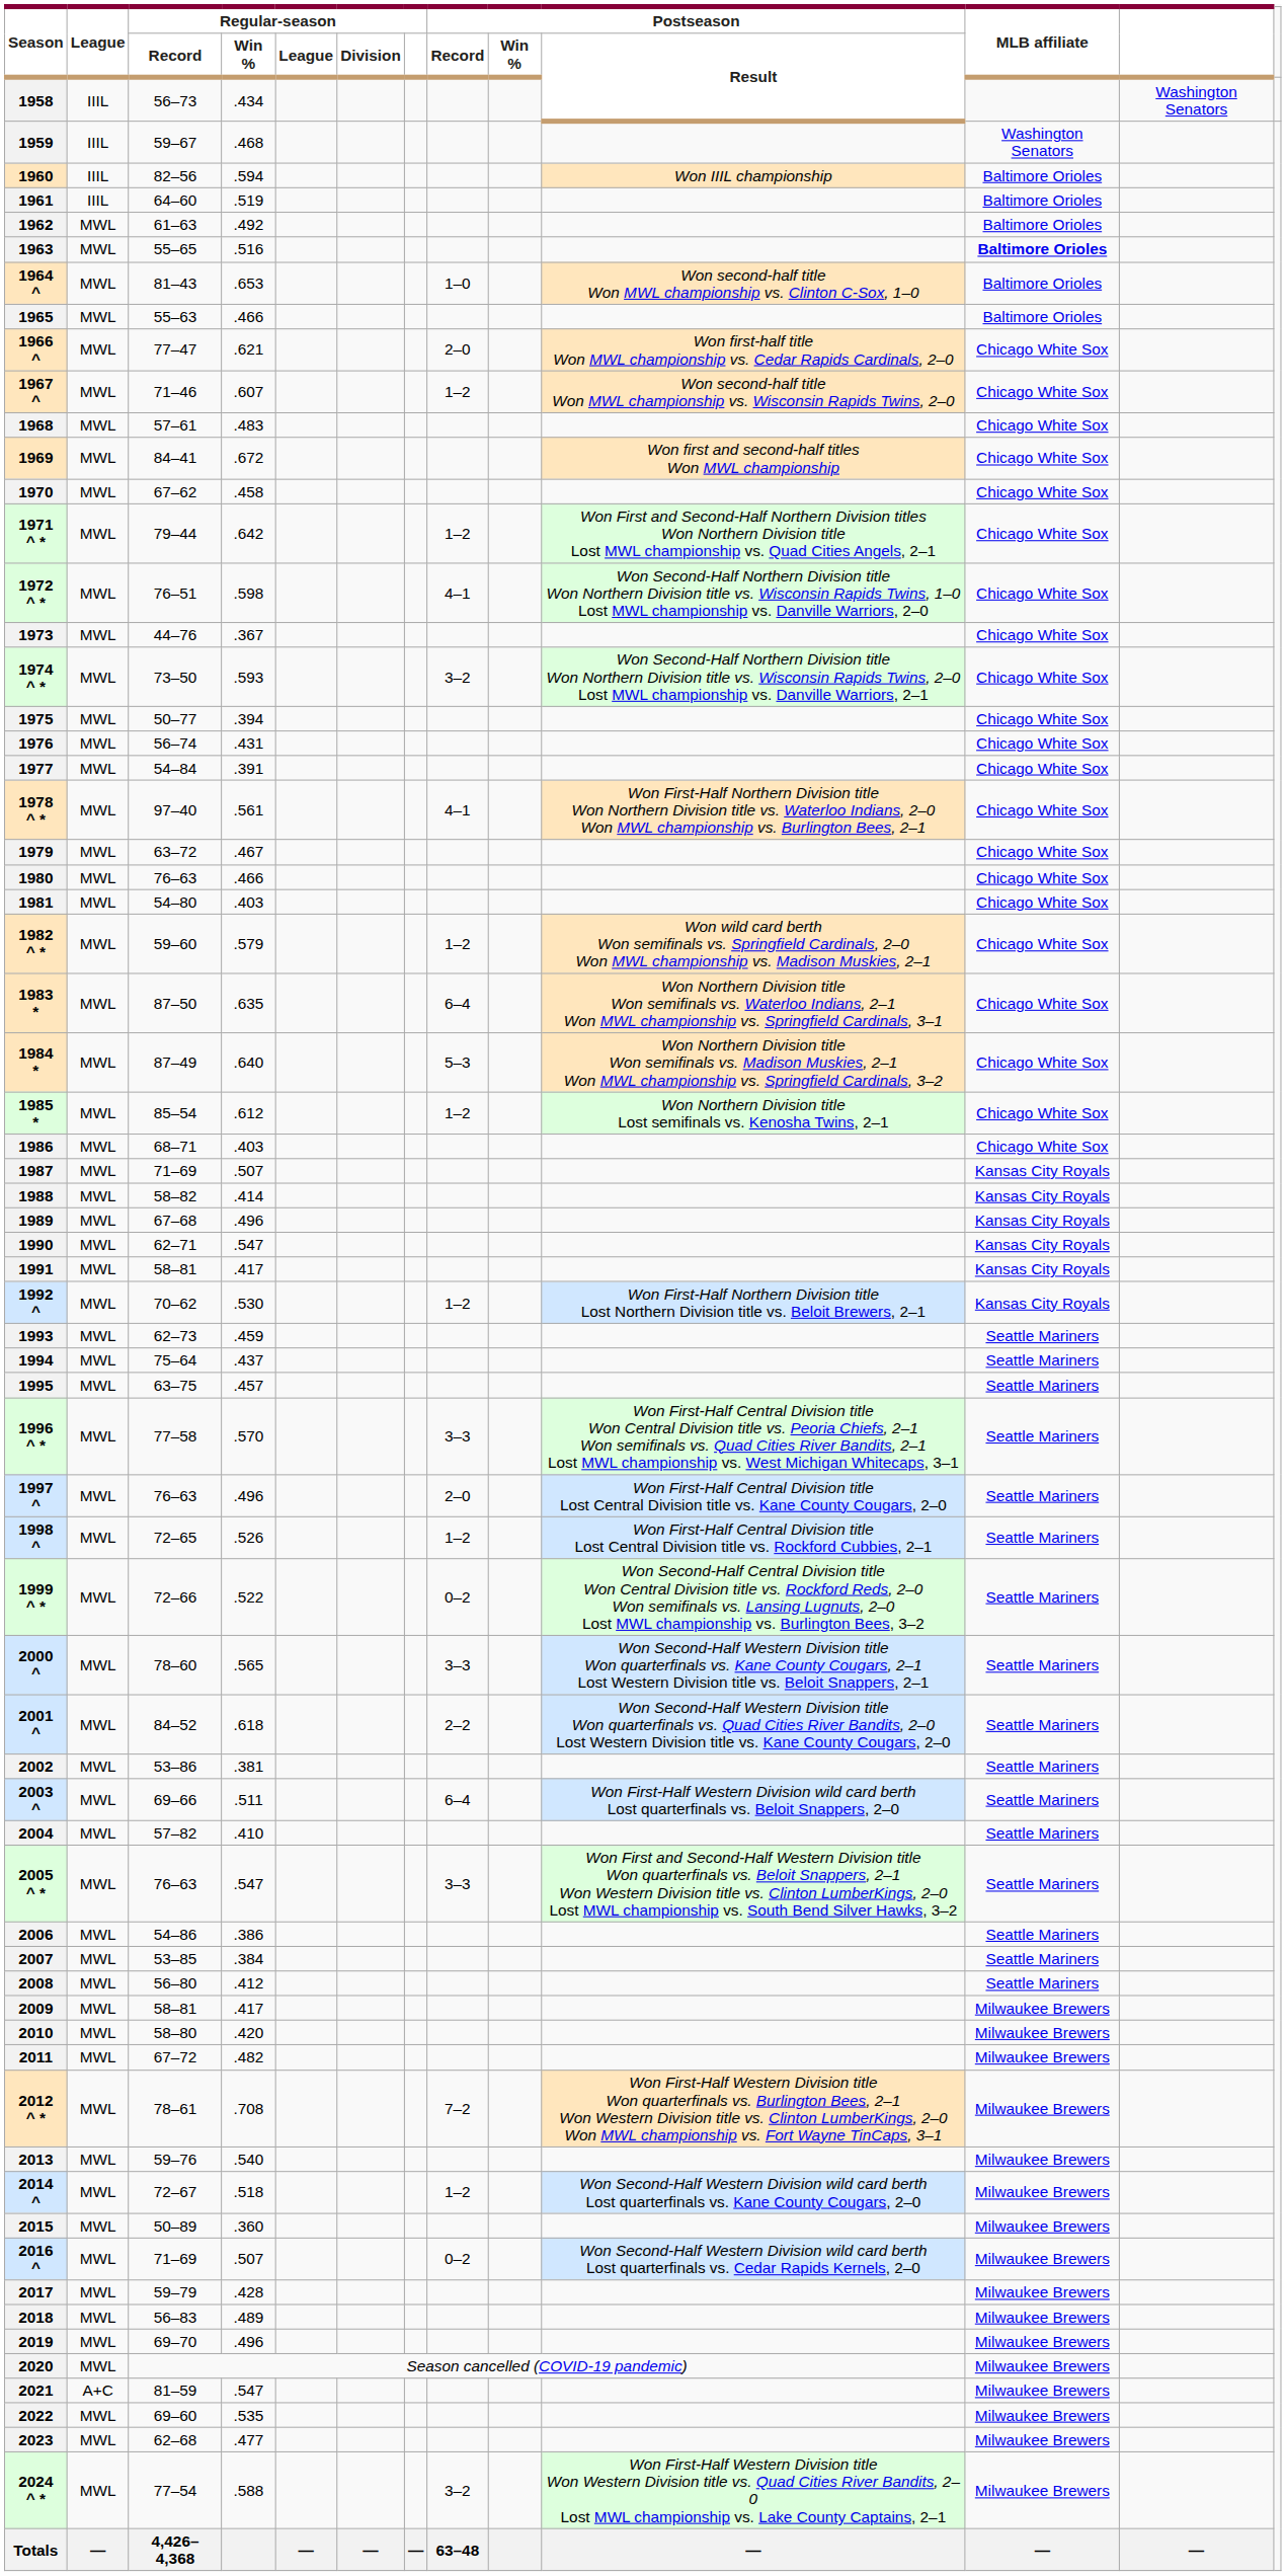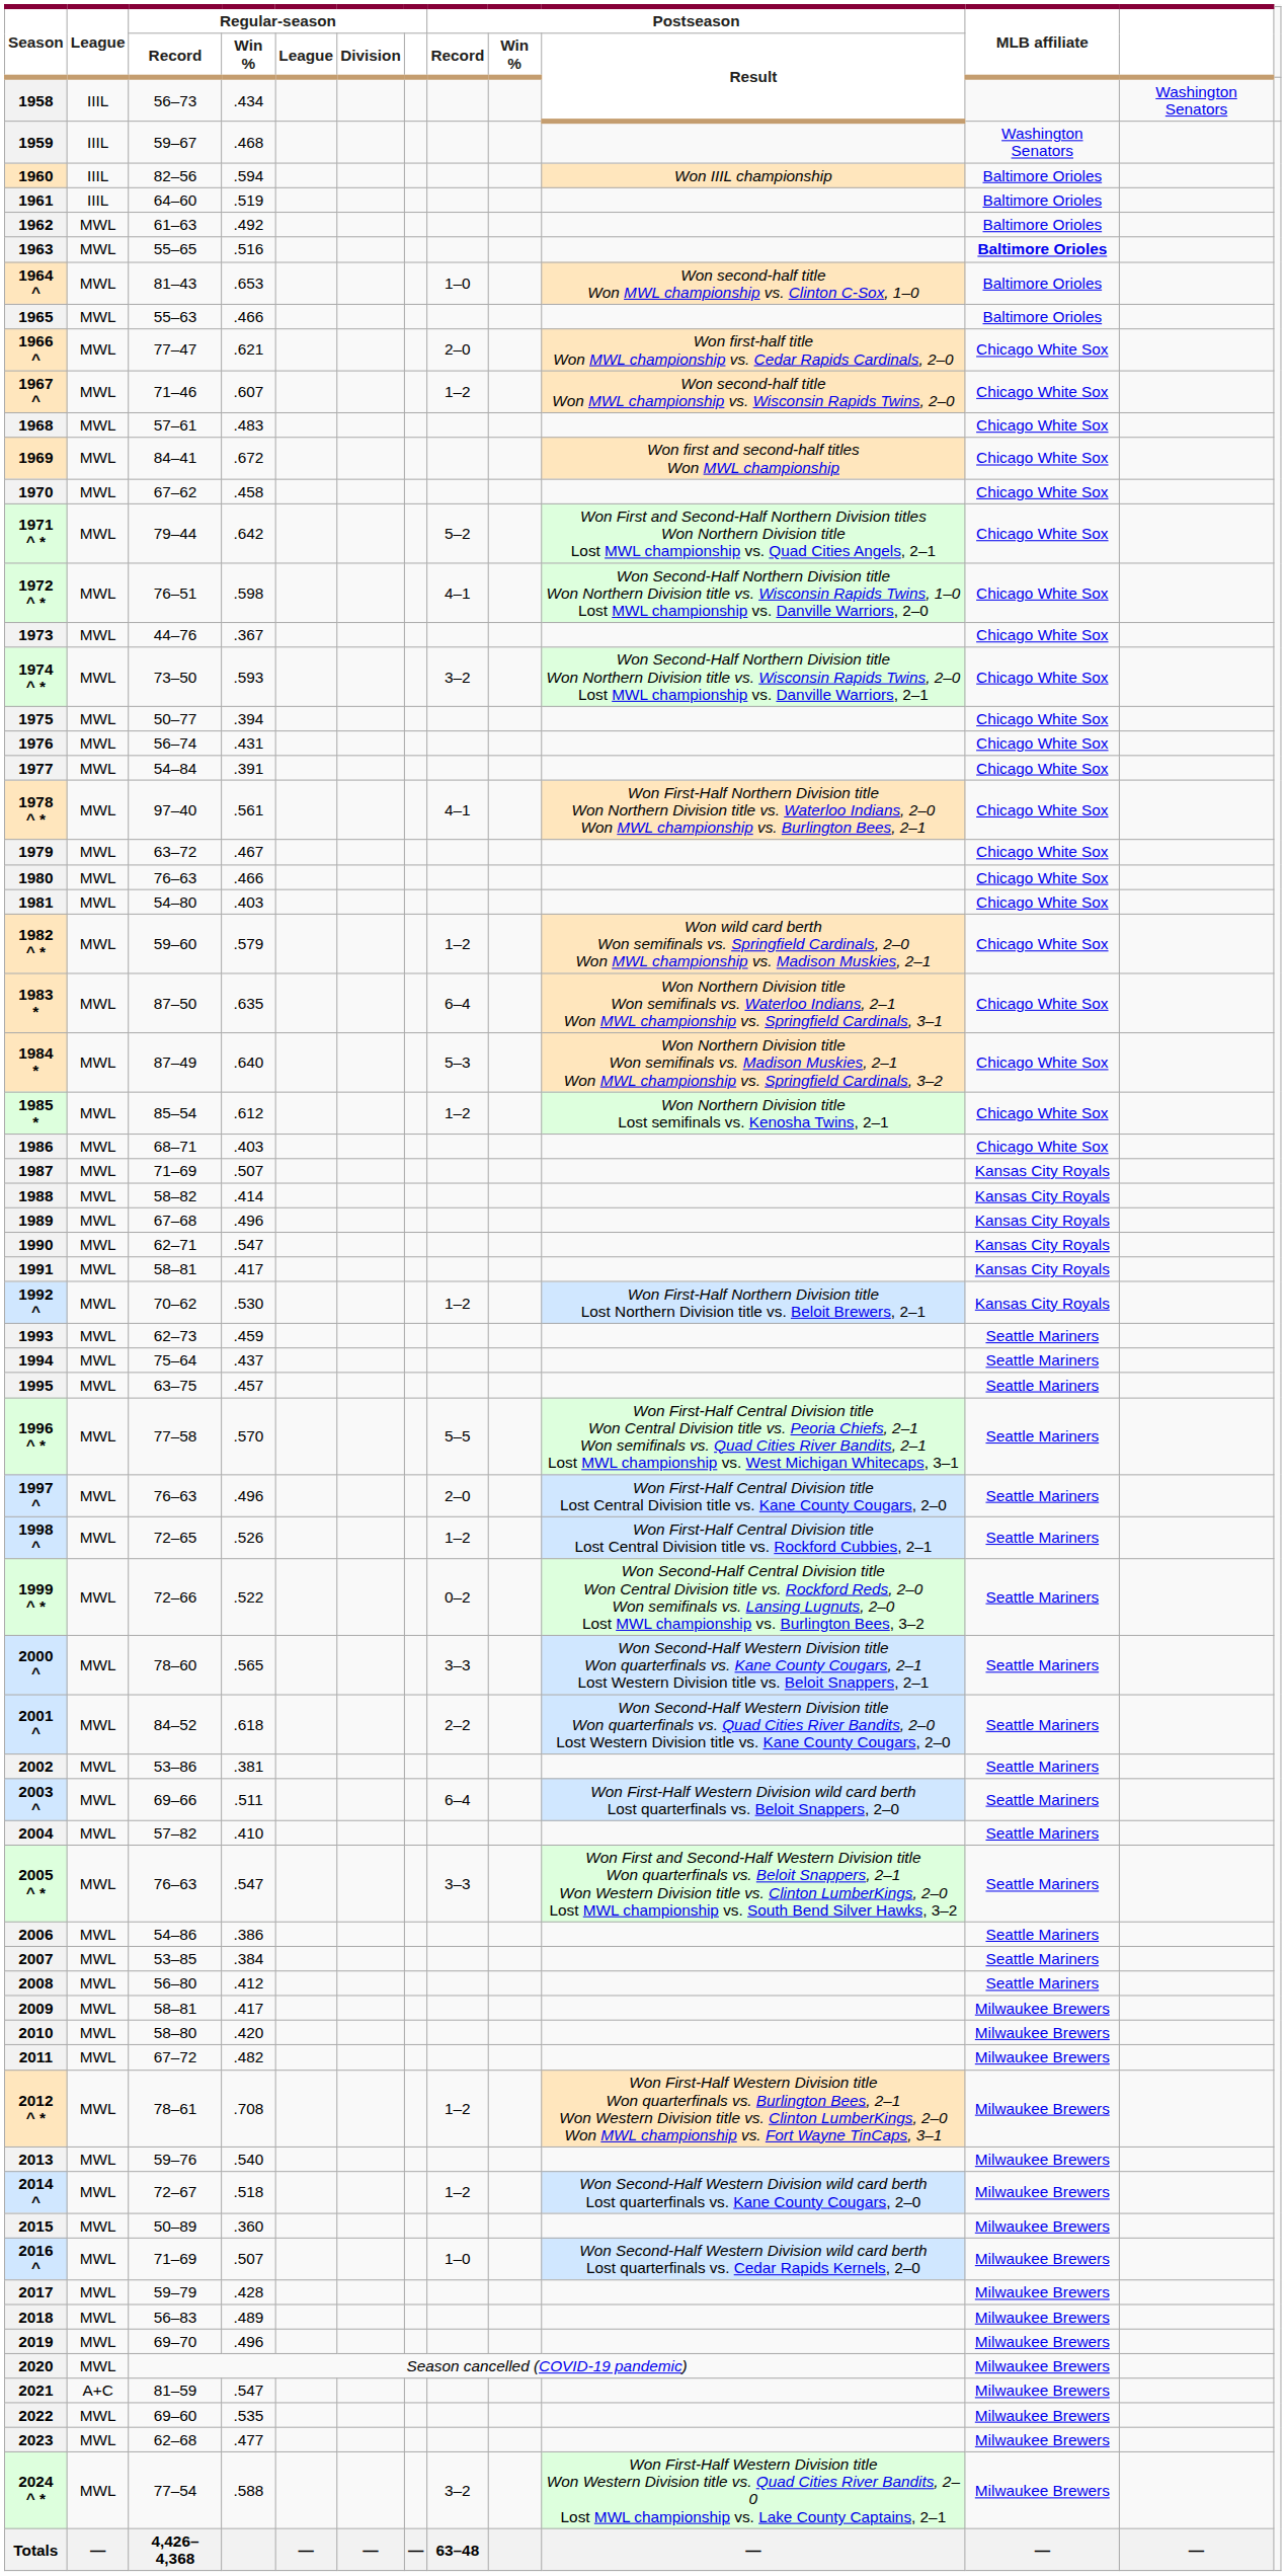1971 ^ * | Postseason / Record: 1–2 -> 5–2
1996 ^ * | Postseason / Record: 3–3 -> 5–5
2012 ^ * | Postseason / Record: 7–2 -> 1–2
2016 ^ | Postseason / Record: 0–2 -> 1–0
